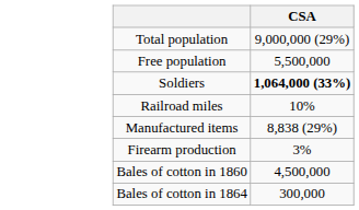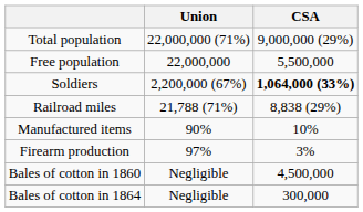+ column: Union | 22,000,000 (71%) | 22,000,000 | 2,200,000 (67%) | 21,788 (71%) | 90% | 97% | Negligible | Negligible
Railroad miles | CSA: 10% -> 8,838 (29%)
Manufactured items | CSA: 8,838 (29%) -> 10%
